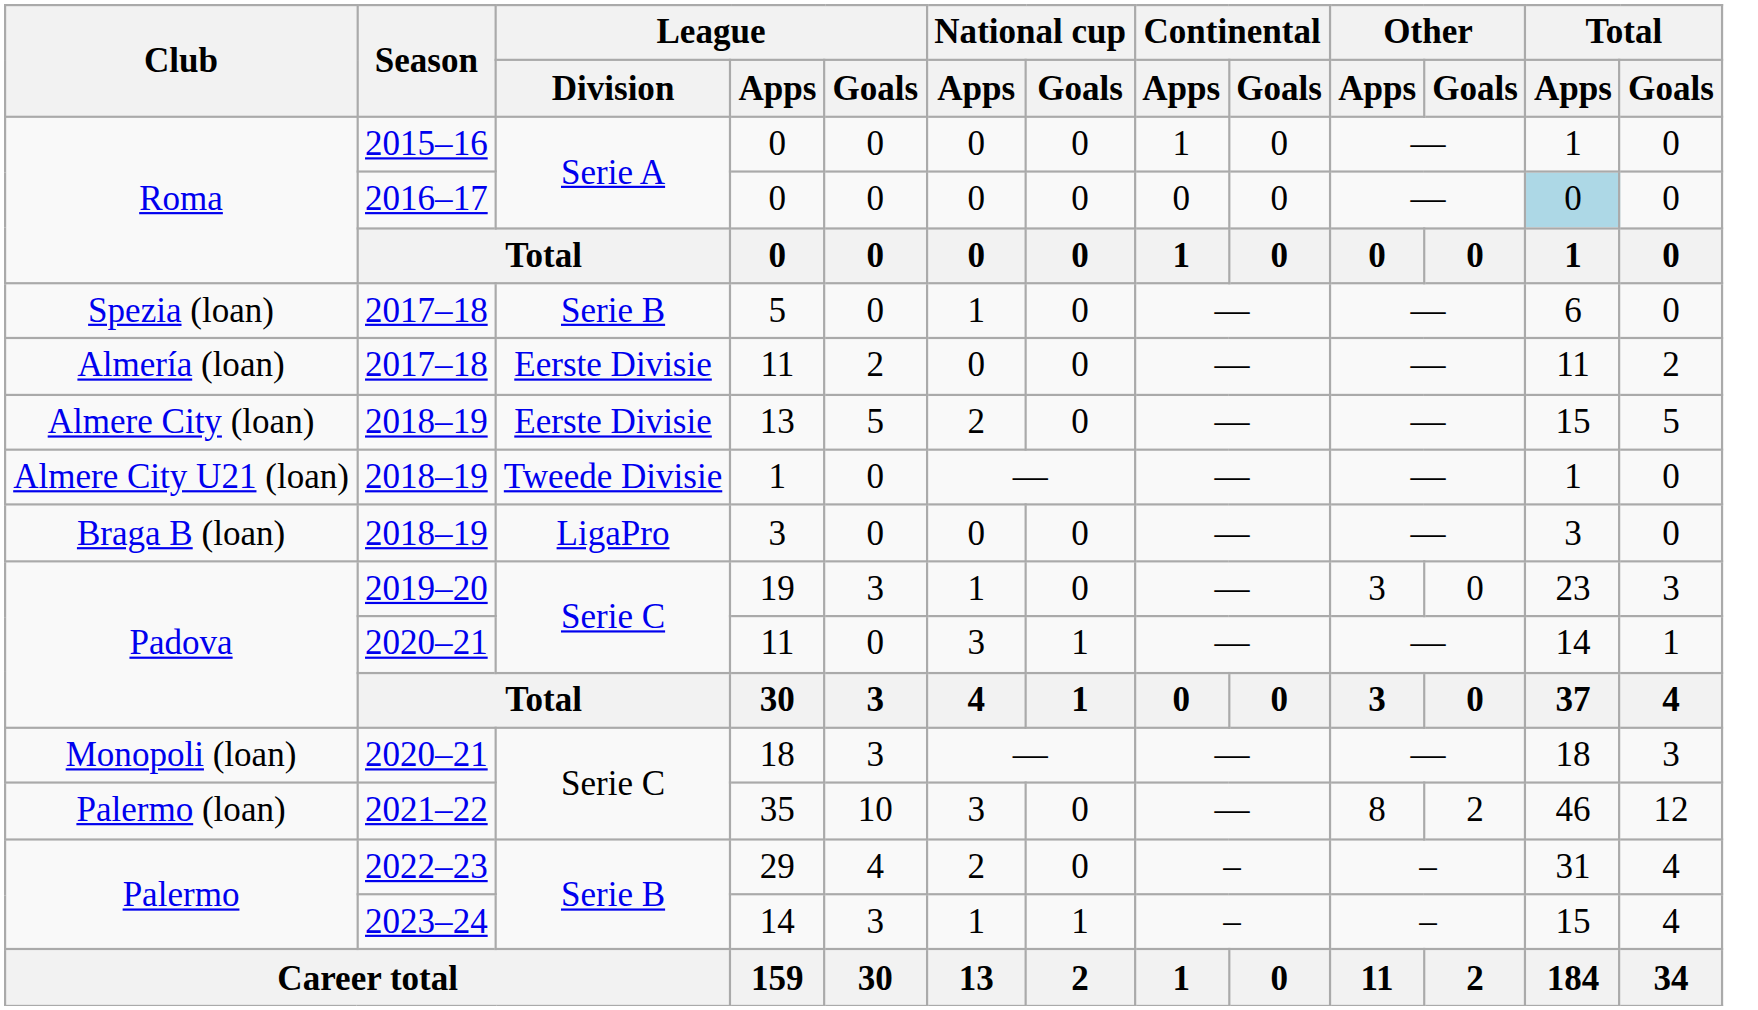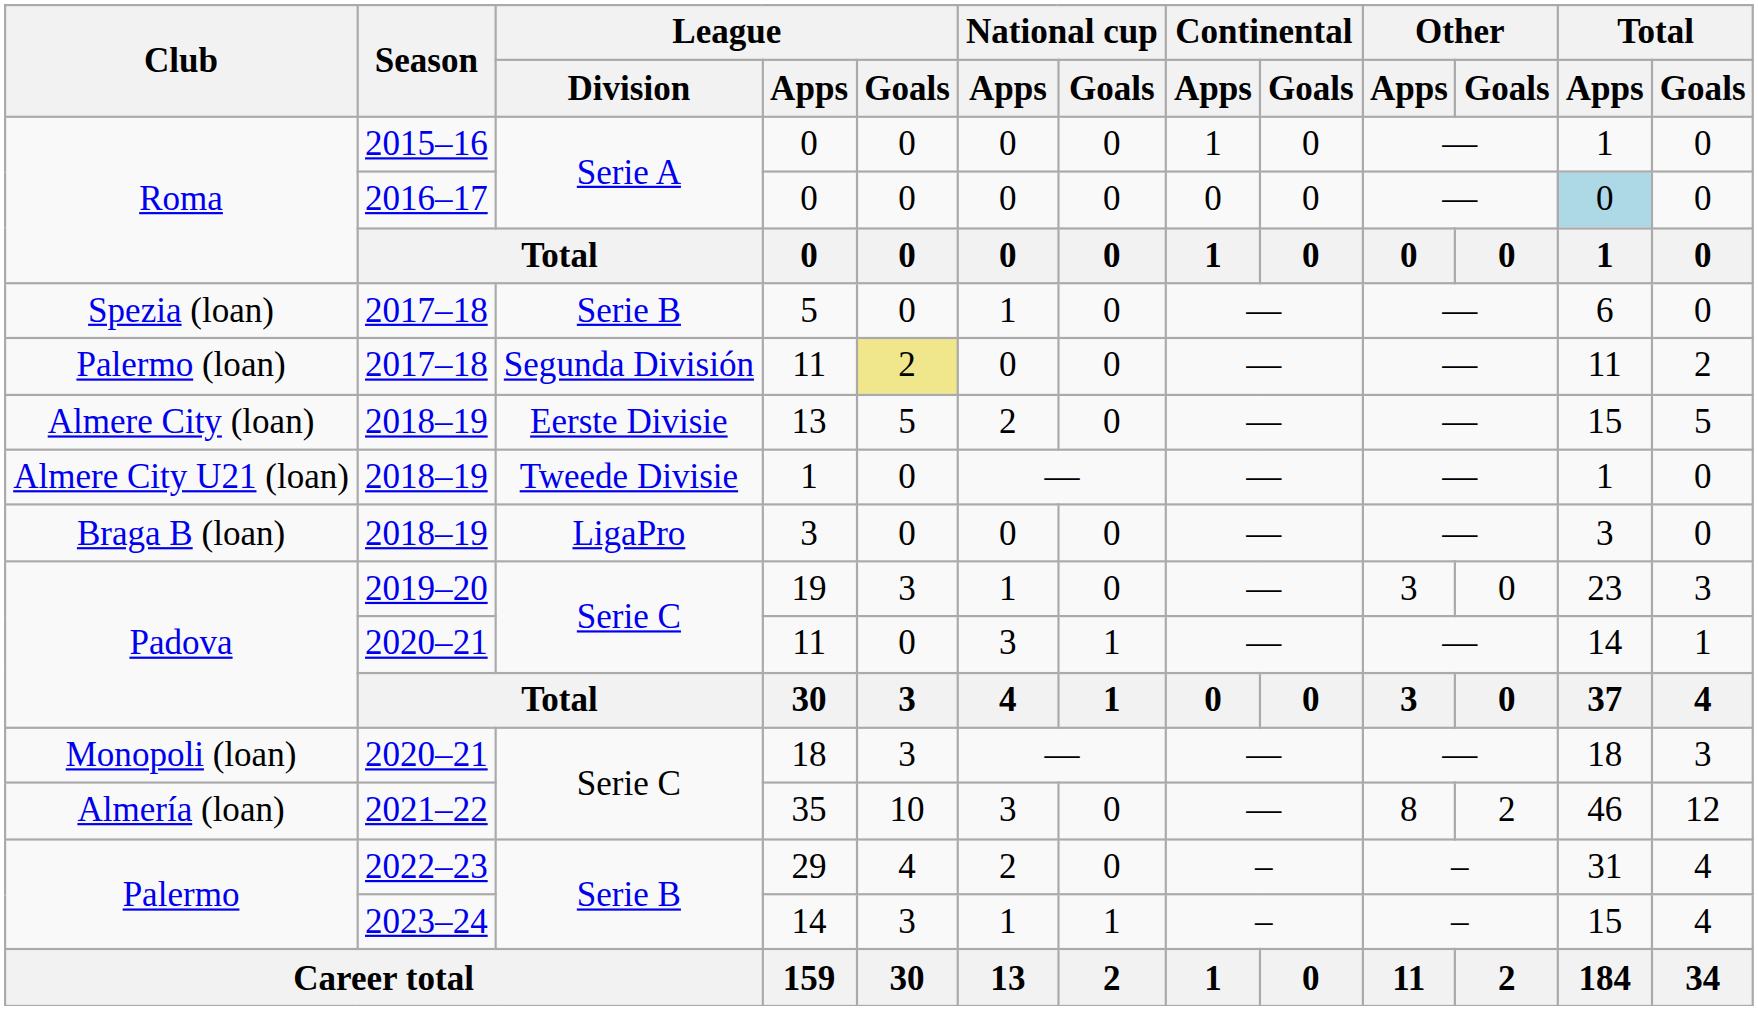2017–18 / 11 | Club: Almería (loan) -> Palermo (loan)
2017–18 / 11 | League / Division: Eerste Divisie -> Segunda División
2017–18 / 11 | League / Goals: no background -> khaki background
35 | Club: Palermo (loan) -> Almería (loan)
